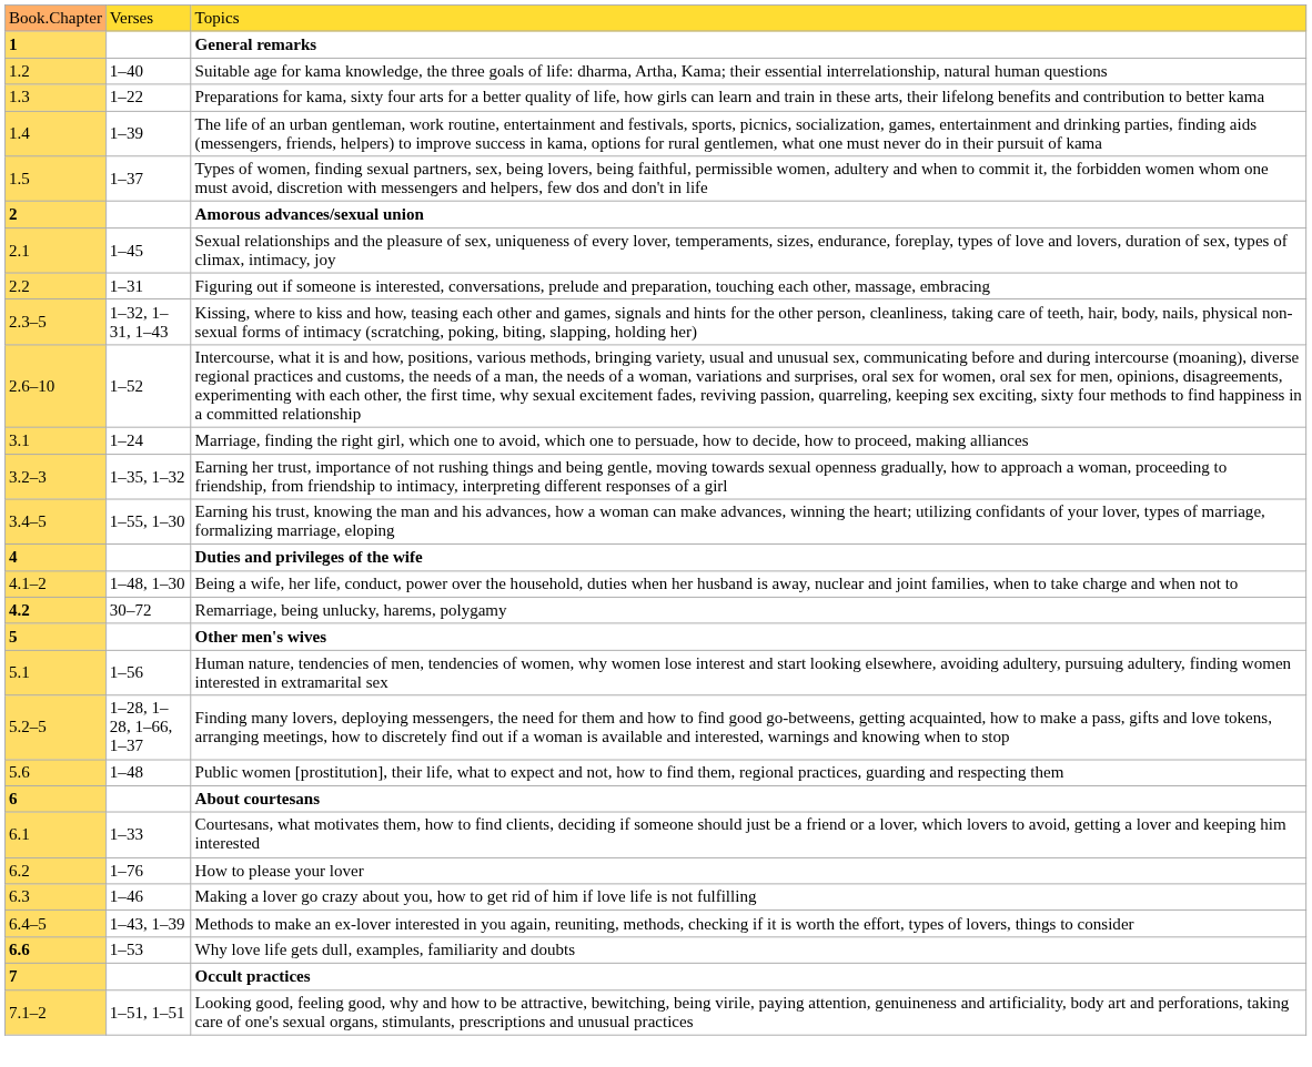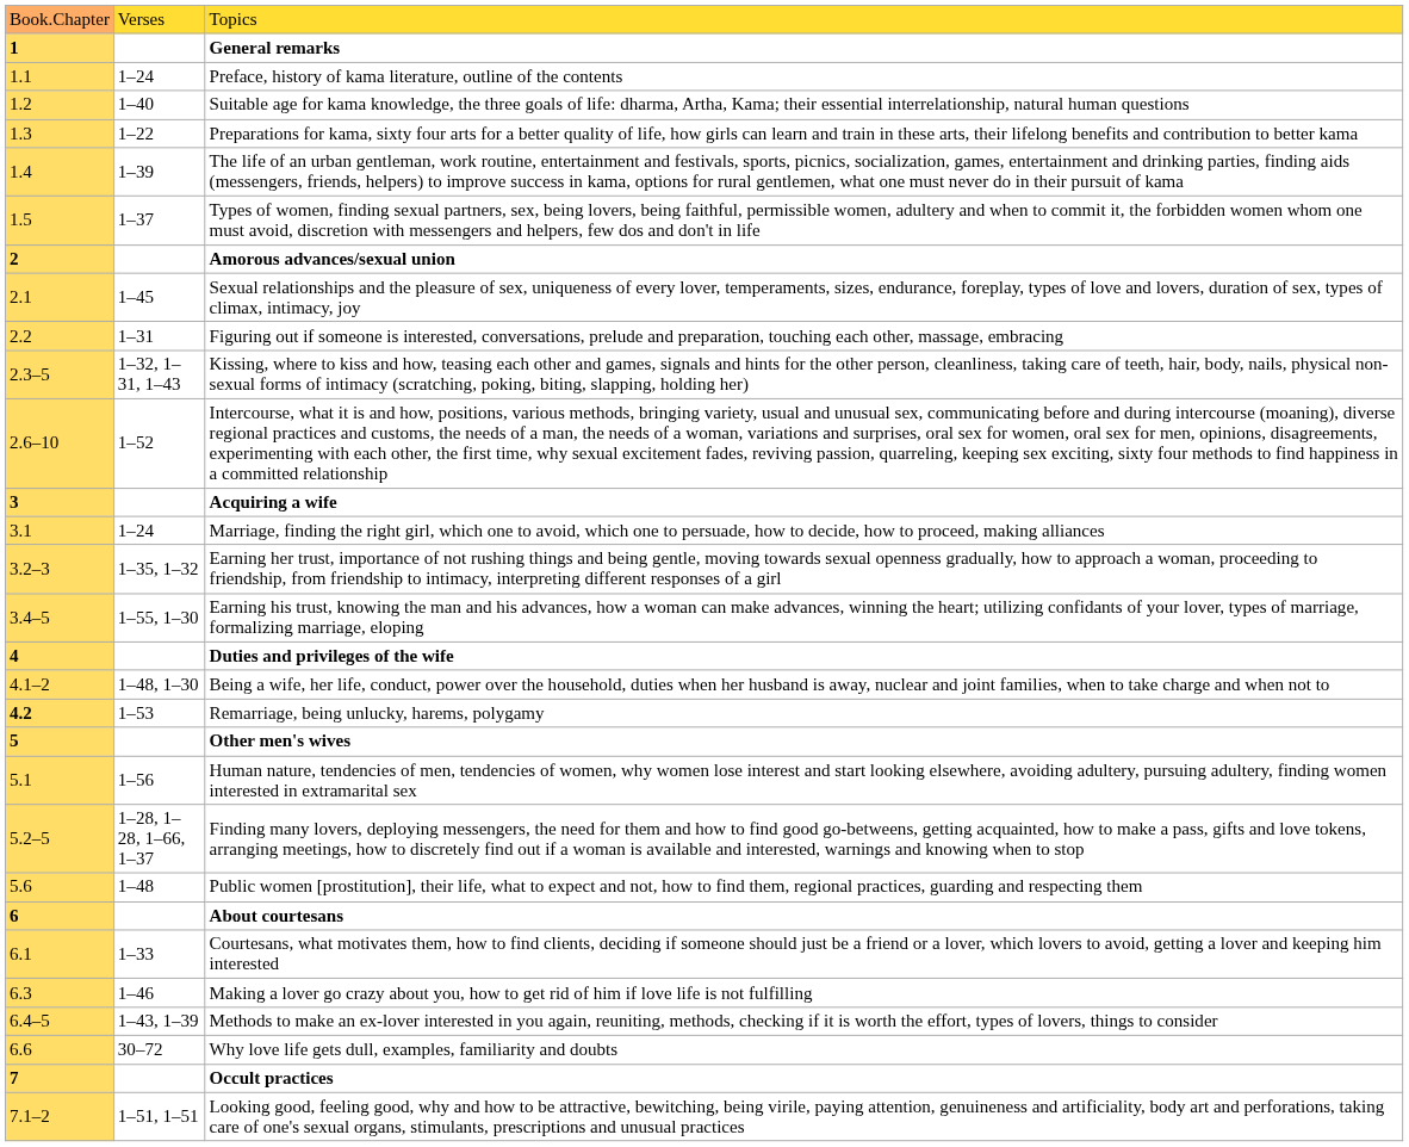+ row: 1.1 | 1–24 | Preface, history of kama literature, outline of the contents
+ row: 3 | Acquiring a wife
Remarriage, being unlucky, harems, polygamy | column 2: 30–72 -> 1–53
- row: 6.2 | 1–76 | How to please your lover
Why love life gets dull, examples, familiarity and doubts | column 1: bold -> normal
Why love life gets dull, examples, familiarity and doubts | column 2: 1–53 -> 30–72
